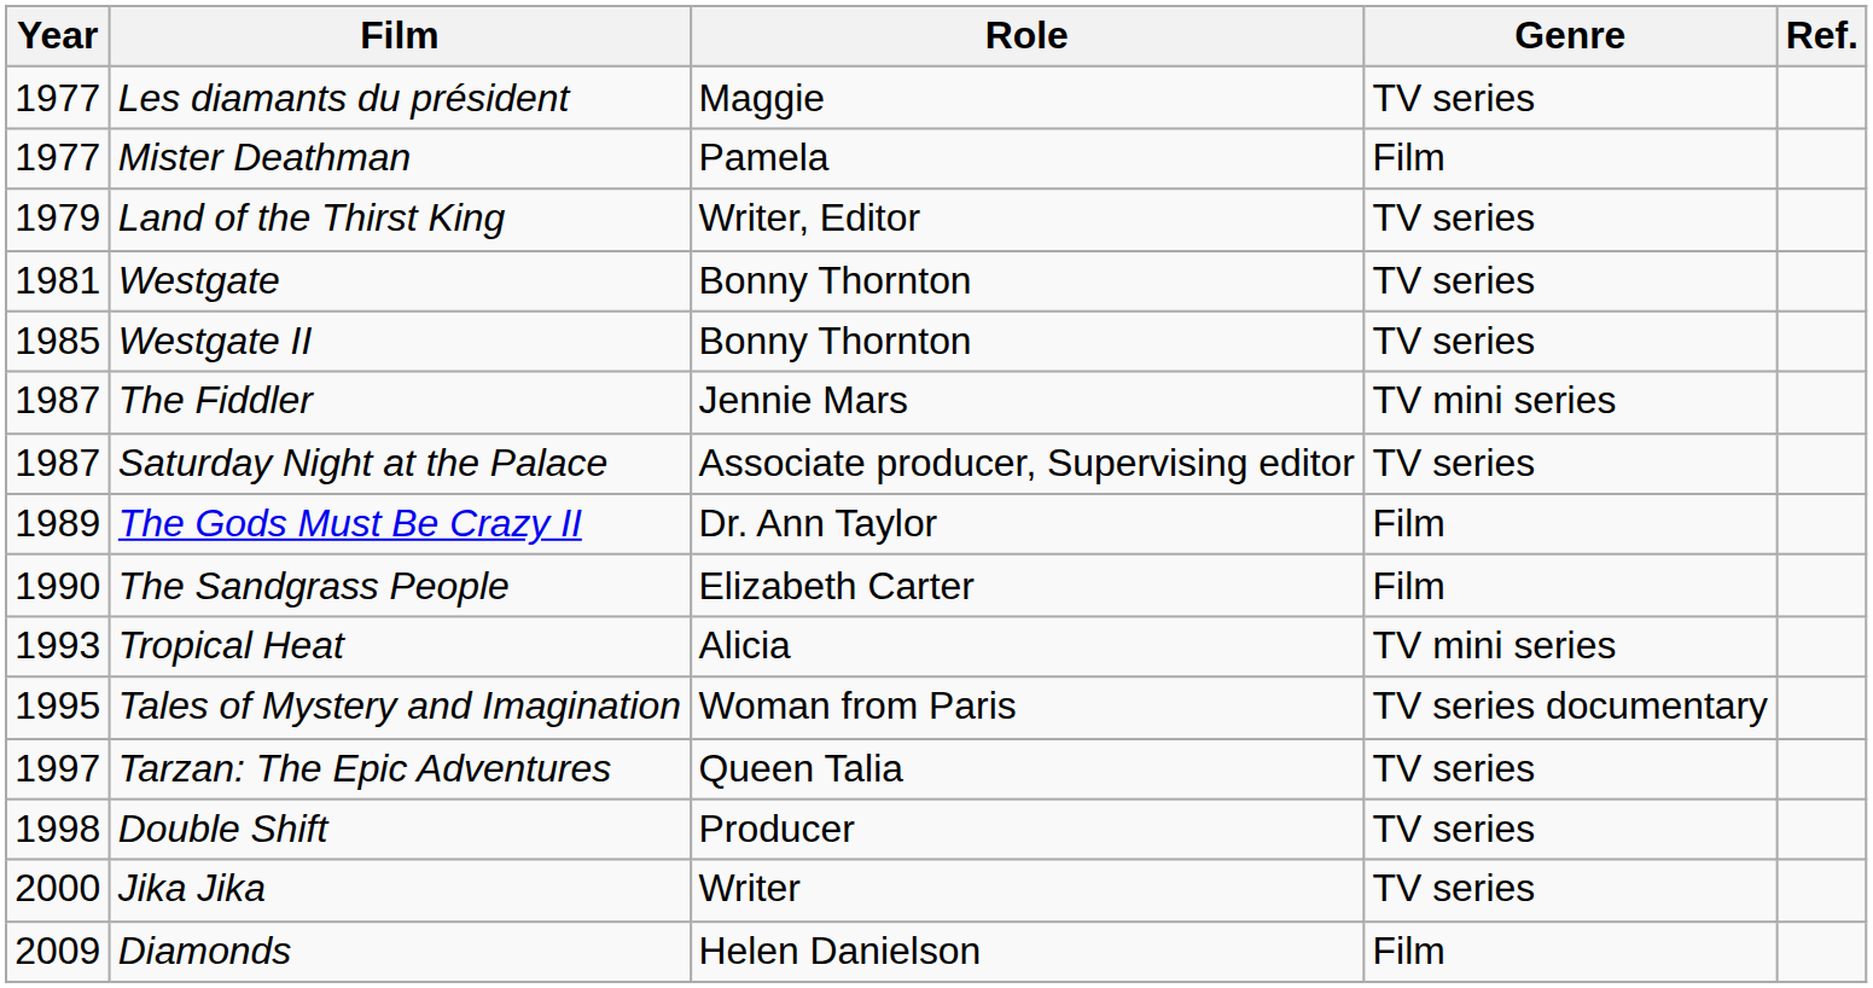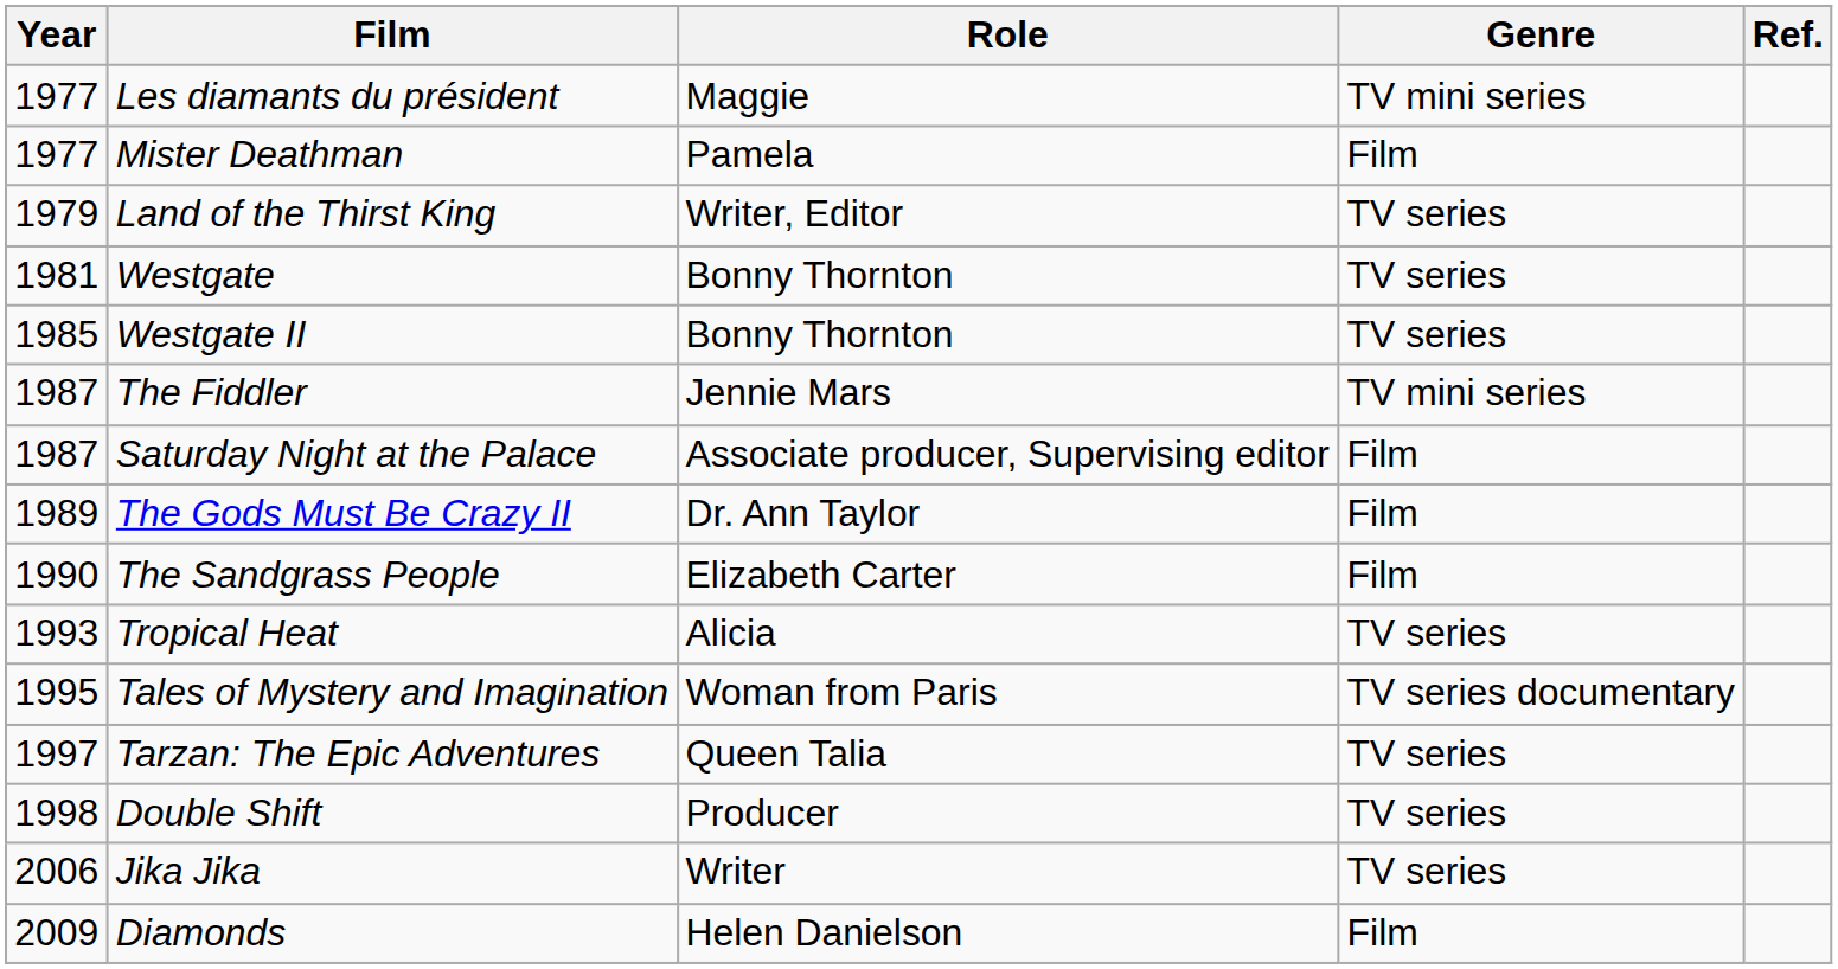Les diamants du président | Genre: TV series -> TV mini series
Saturday Night at the Palace | Genre: TV series -> Film
Tropical Heat | Genre: TV mini series -> TV series
Jika Jika | Year: 2000 -> 2006
